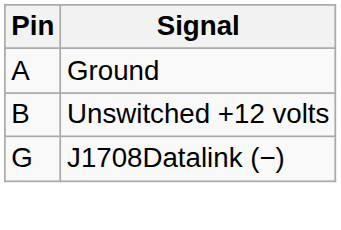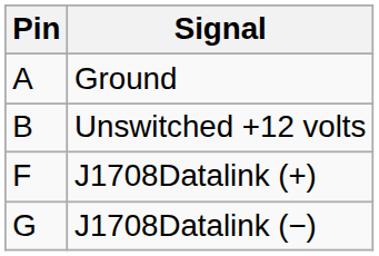+ row: F | J1708Datalink (+)
